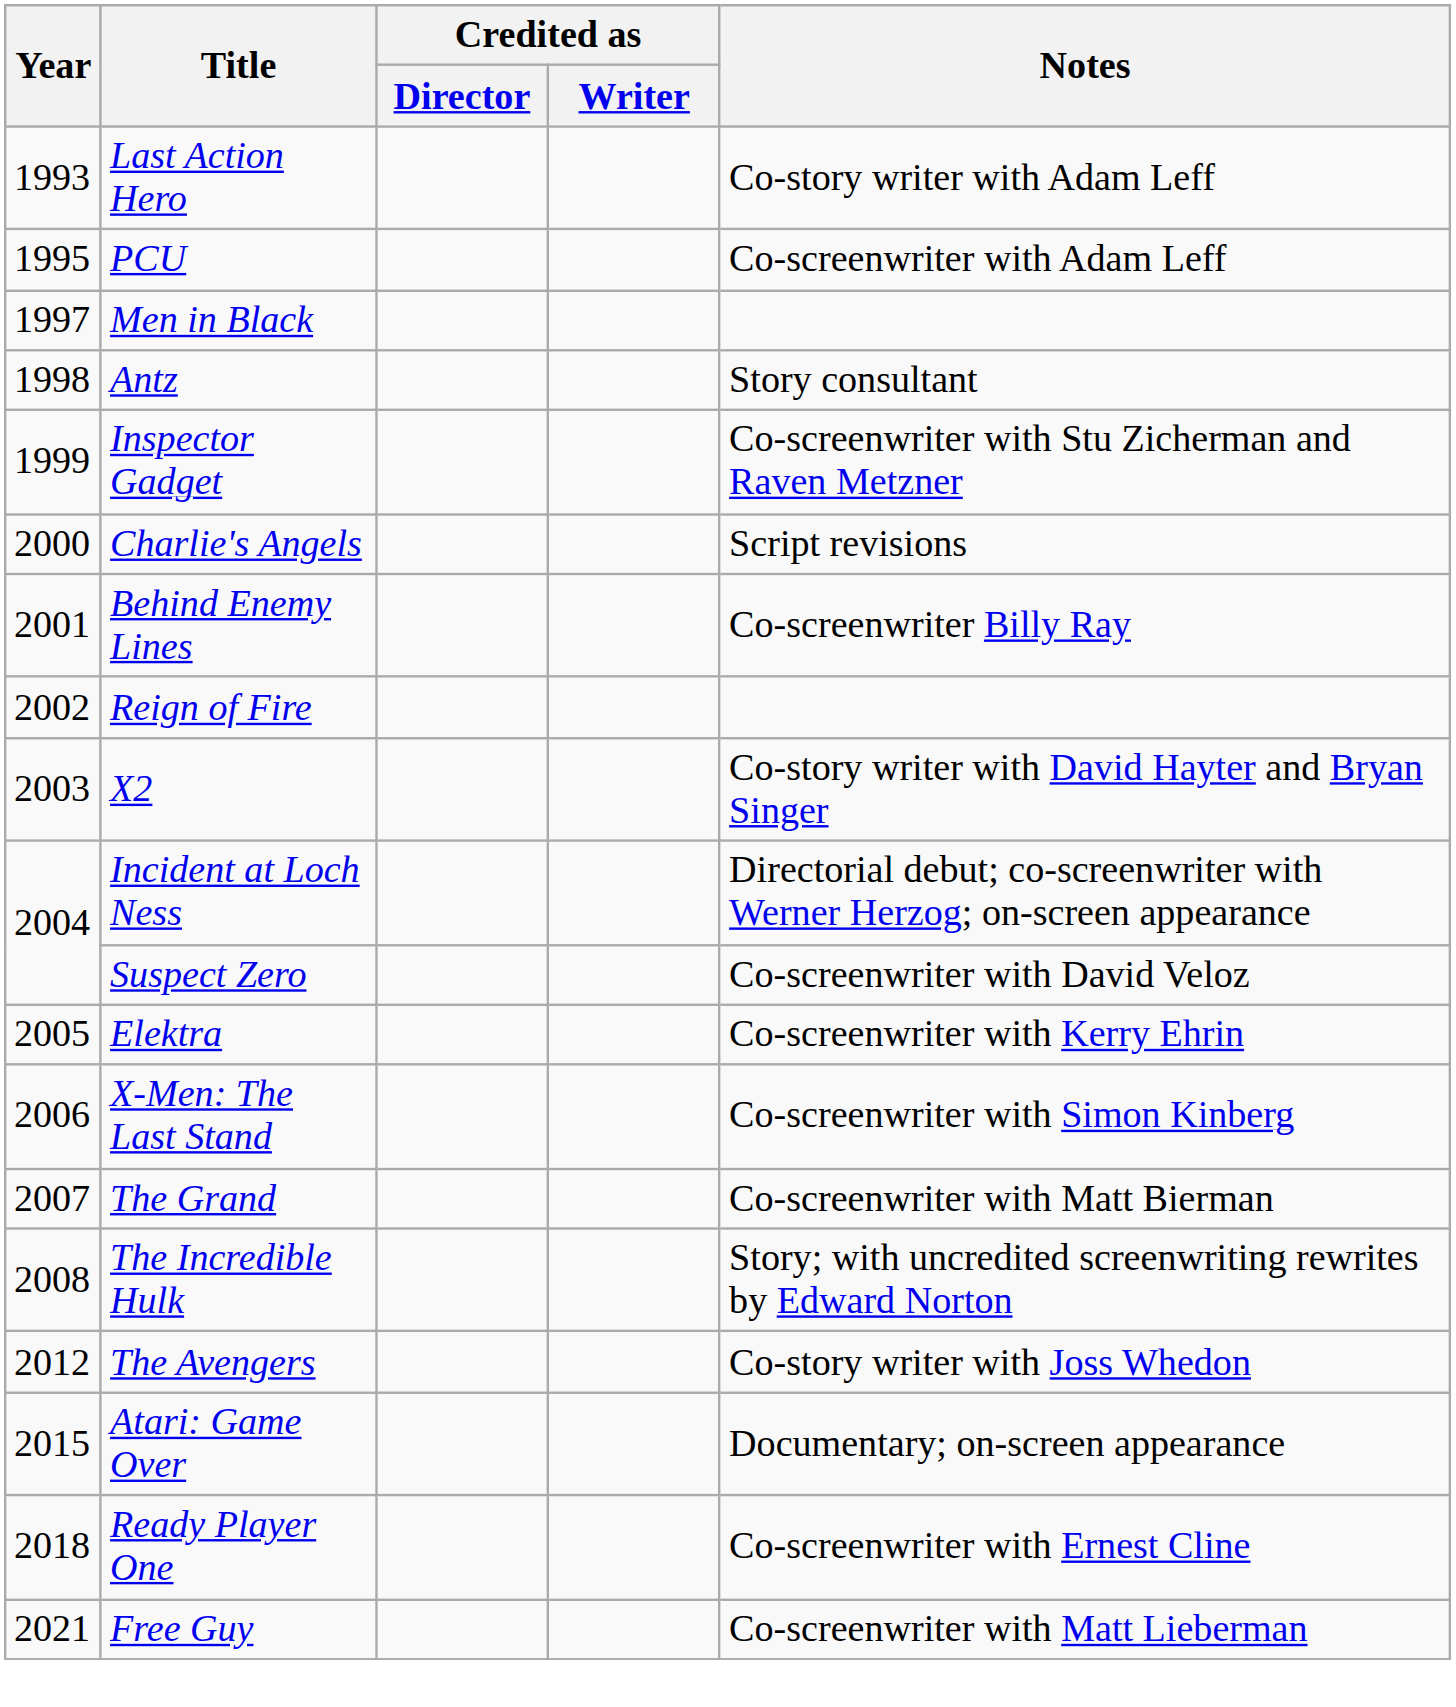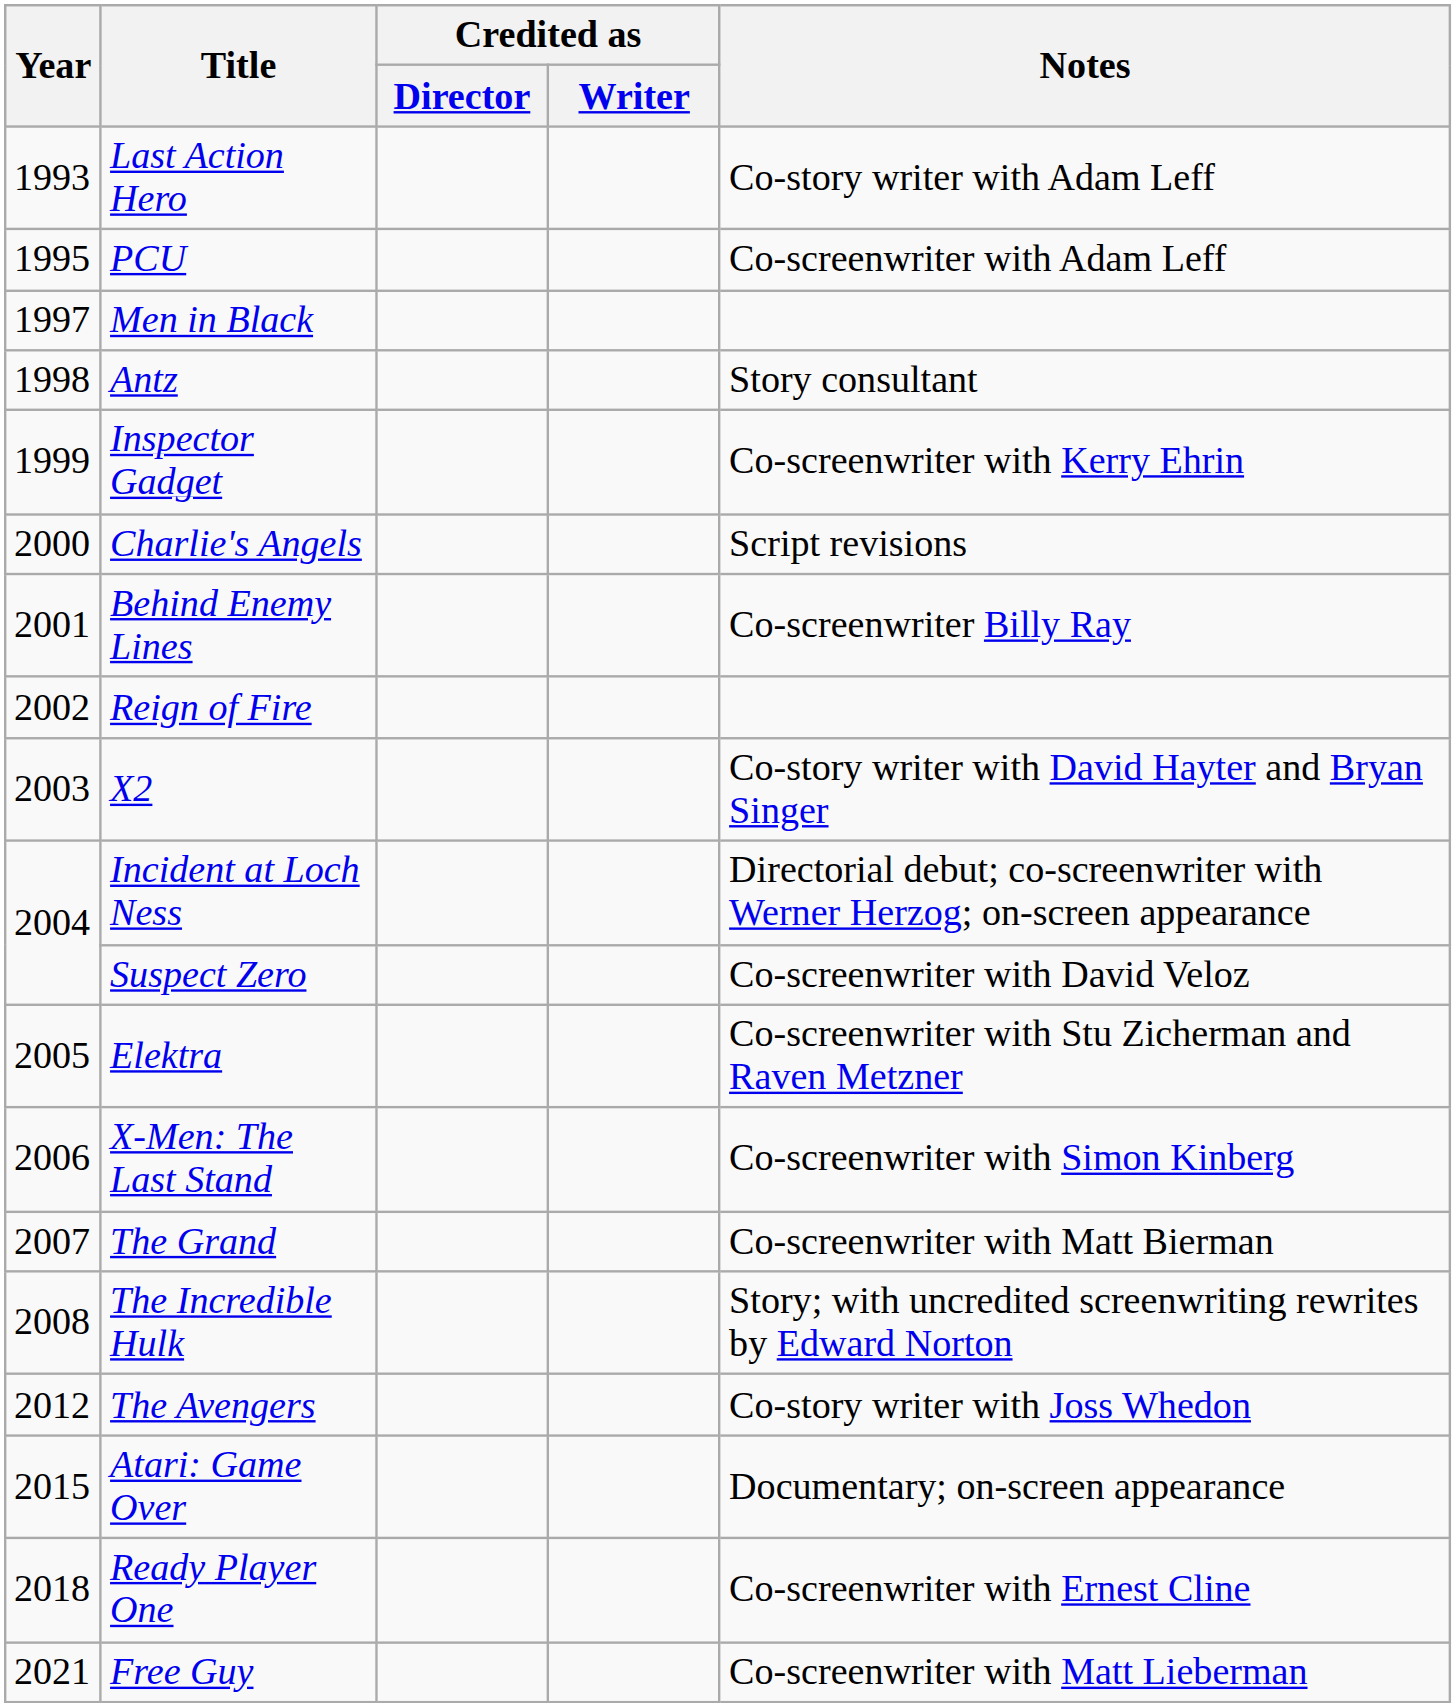Inspector Gadget | Notes: Co-screenwriter with Stu Zicherman and Raven Metzner -> Co-screenwriter with Kerry Ehrin
Elektra | Notes: Co-screenwriter with Kerry Ehrin -> Co-screenwriter with Stu Zicherman and Raven Metzner
